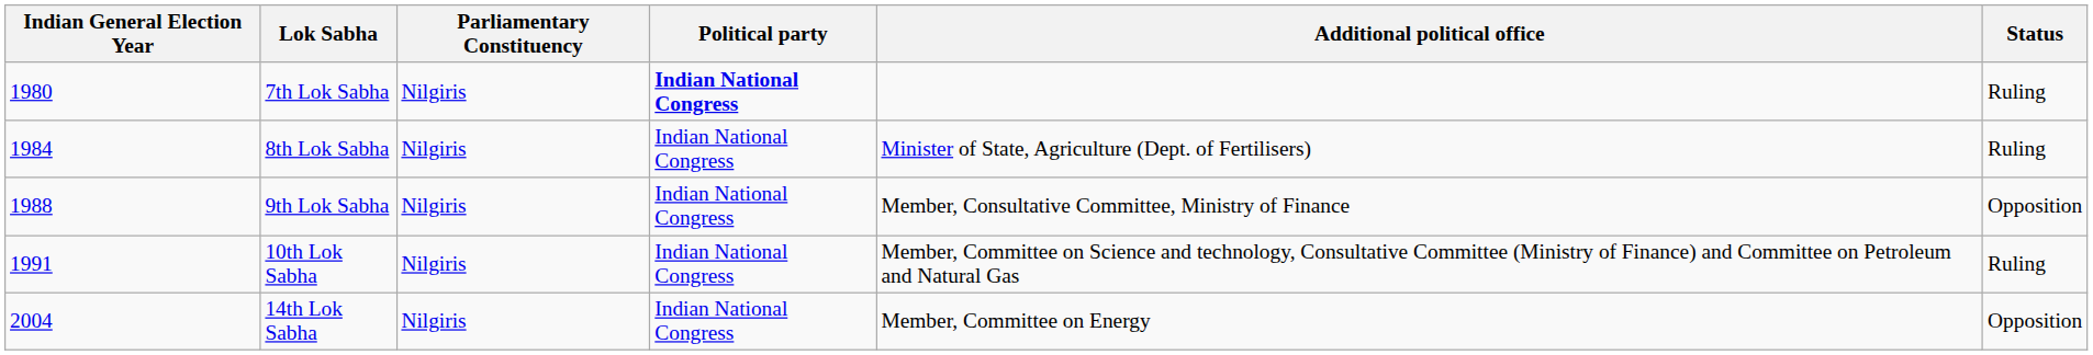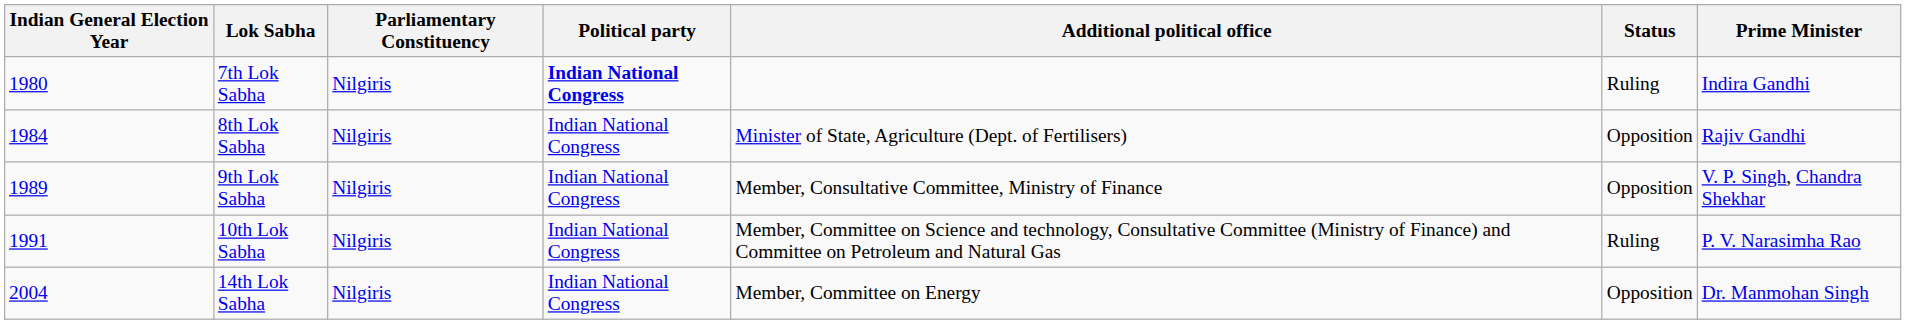+ column: Prime Minister | Indira Gandhi | Rajiv Gandhi | V. P. Singh, Chandra Shekhar | P. V. Narasimha Rao | Dr. Manmohan Singh
8th Lok Sabha | Status: Ruling -> Opposition
9th Lok Sabha | Indian General Election Year: 1988 -> 1989
